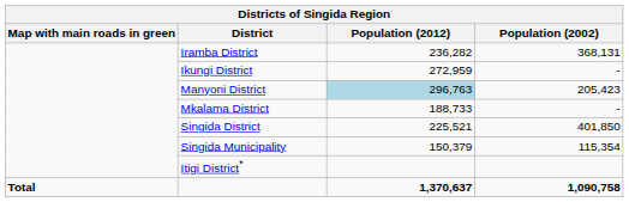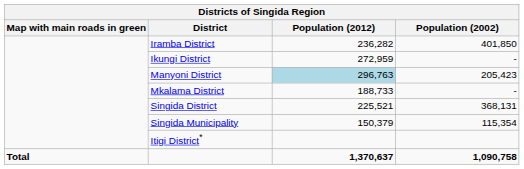Iramba District | Population (2002): 368,131 -> 401,850
Singida District | Population (2002): 401,850 -> 368,131
